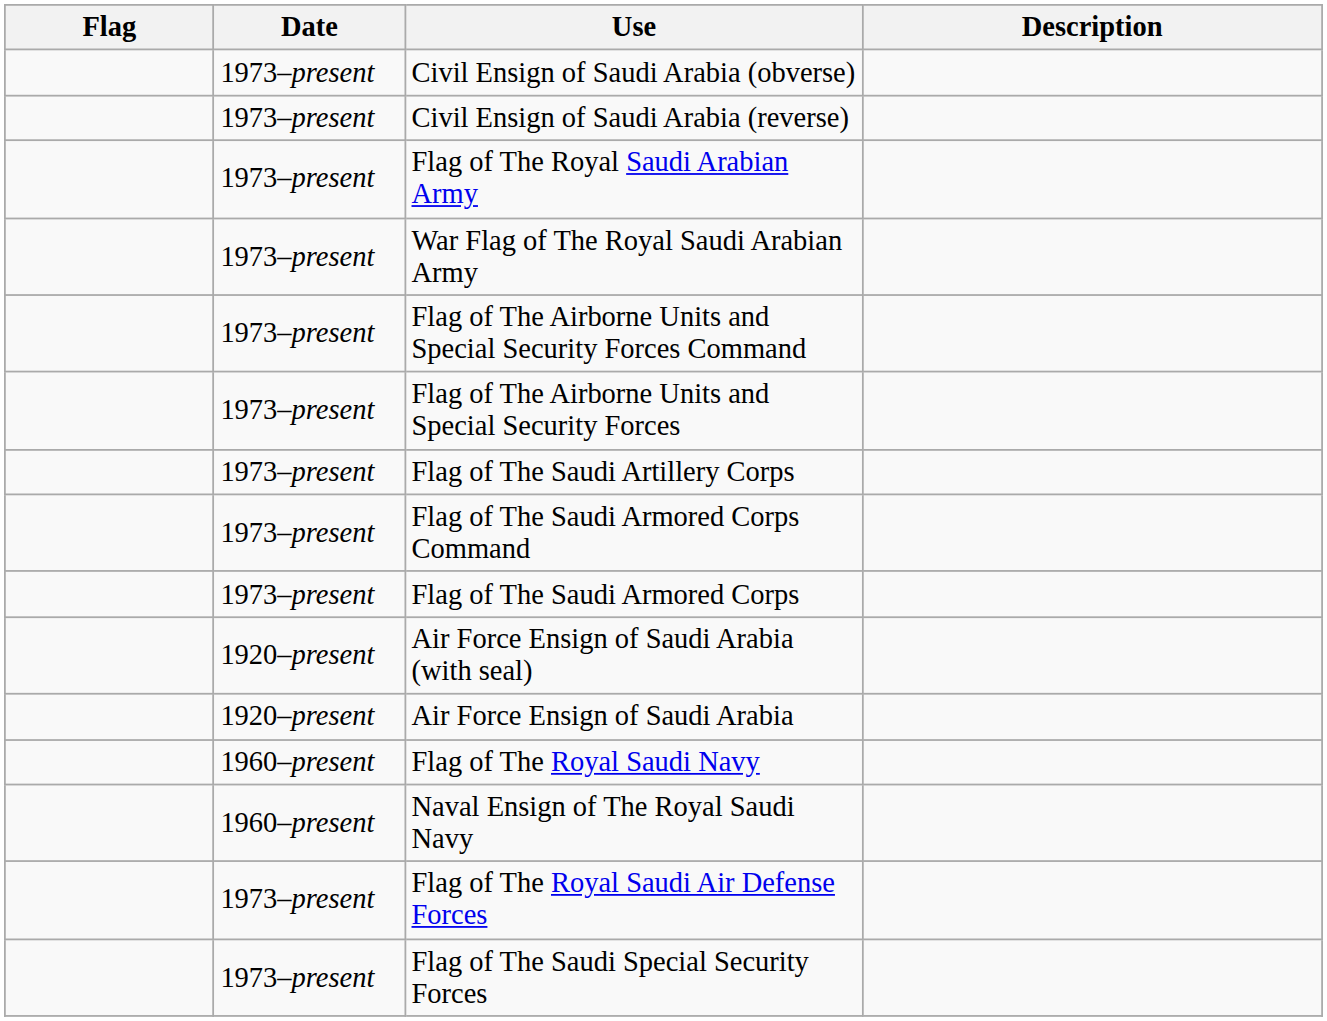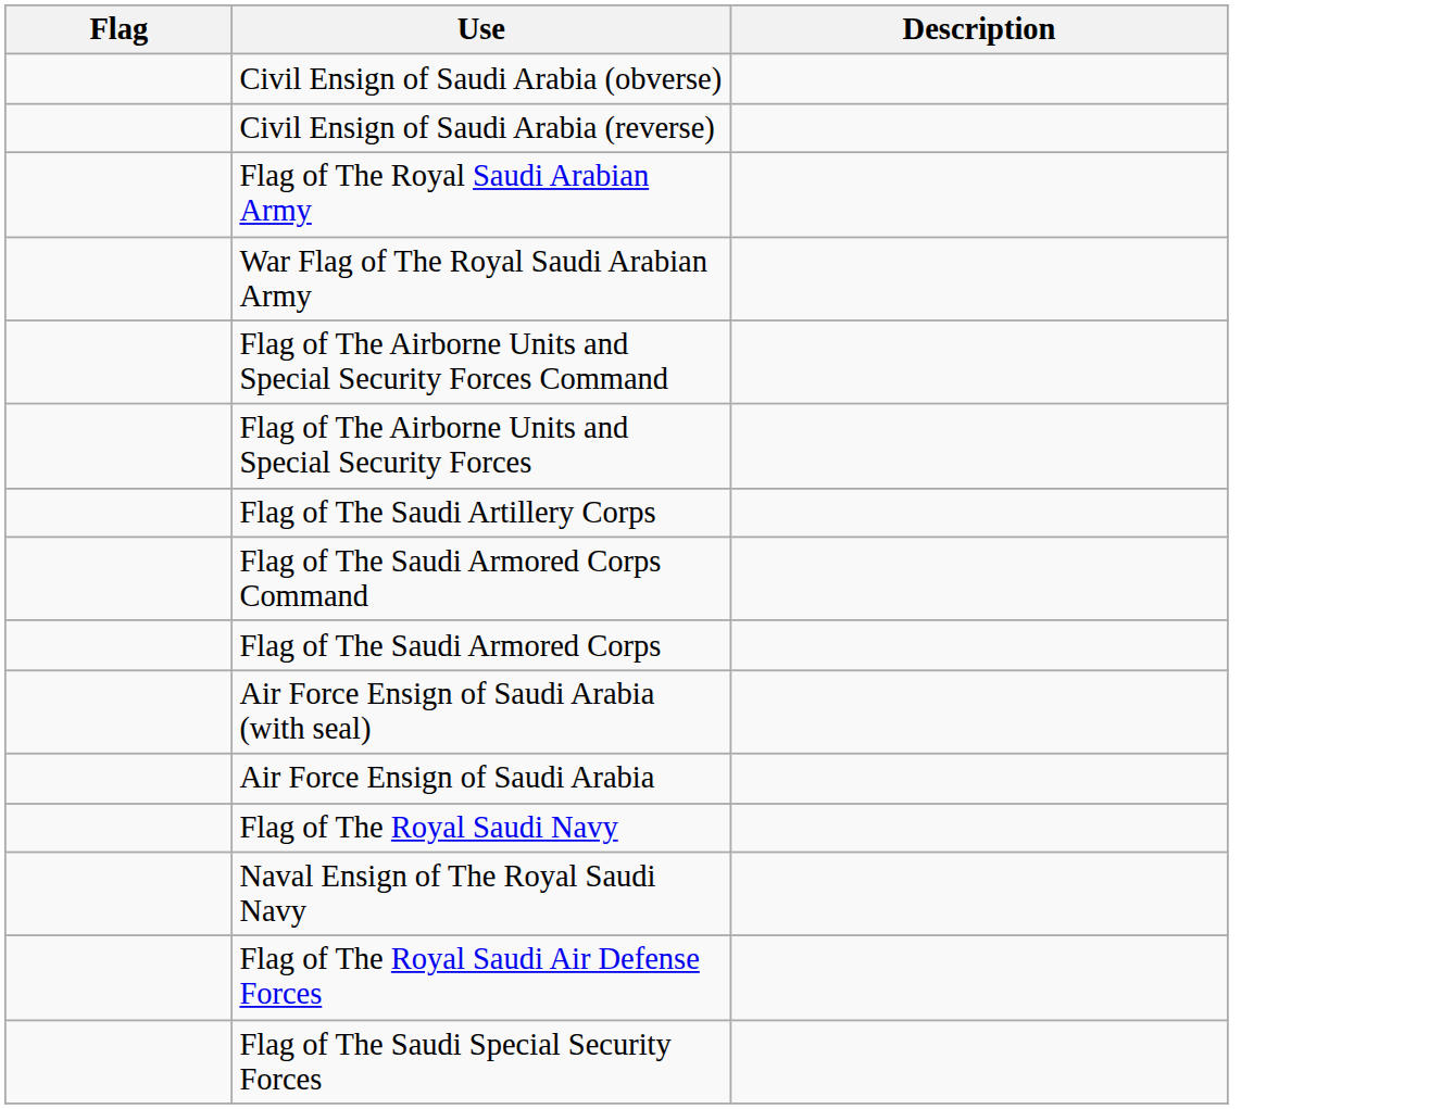- column: Date | 1973–present | 1973–present | 1973–present | 1973–present | 1973–present | 1973–present | 1973–present | 1973–present | 1973–present | 1920–present | 1920–present | 1960–present | 1960–present | 1973–present | 1973–present
